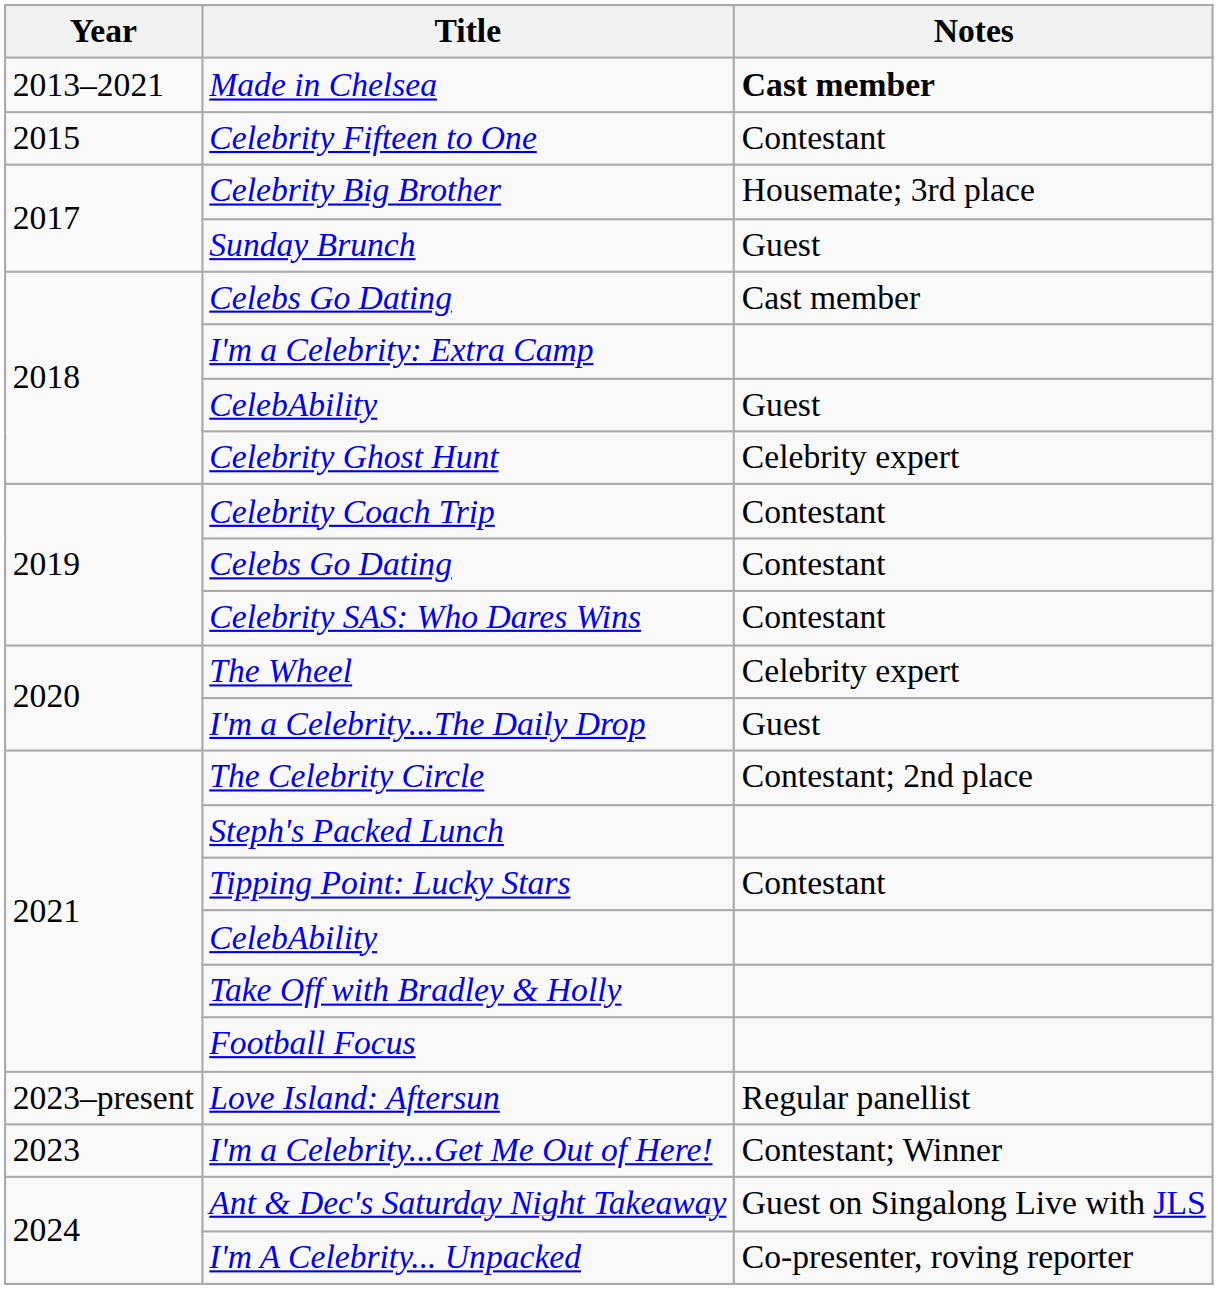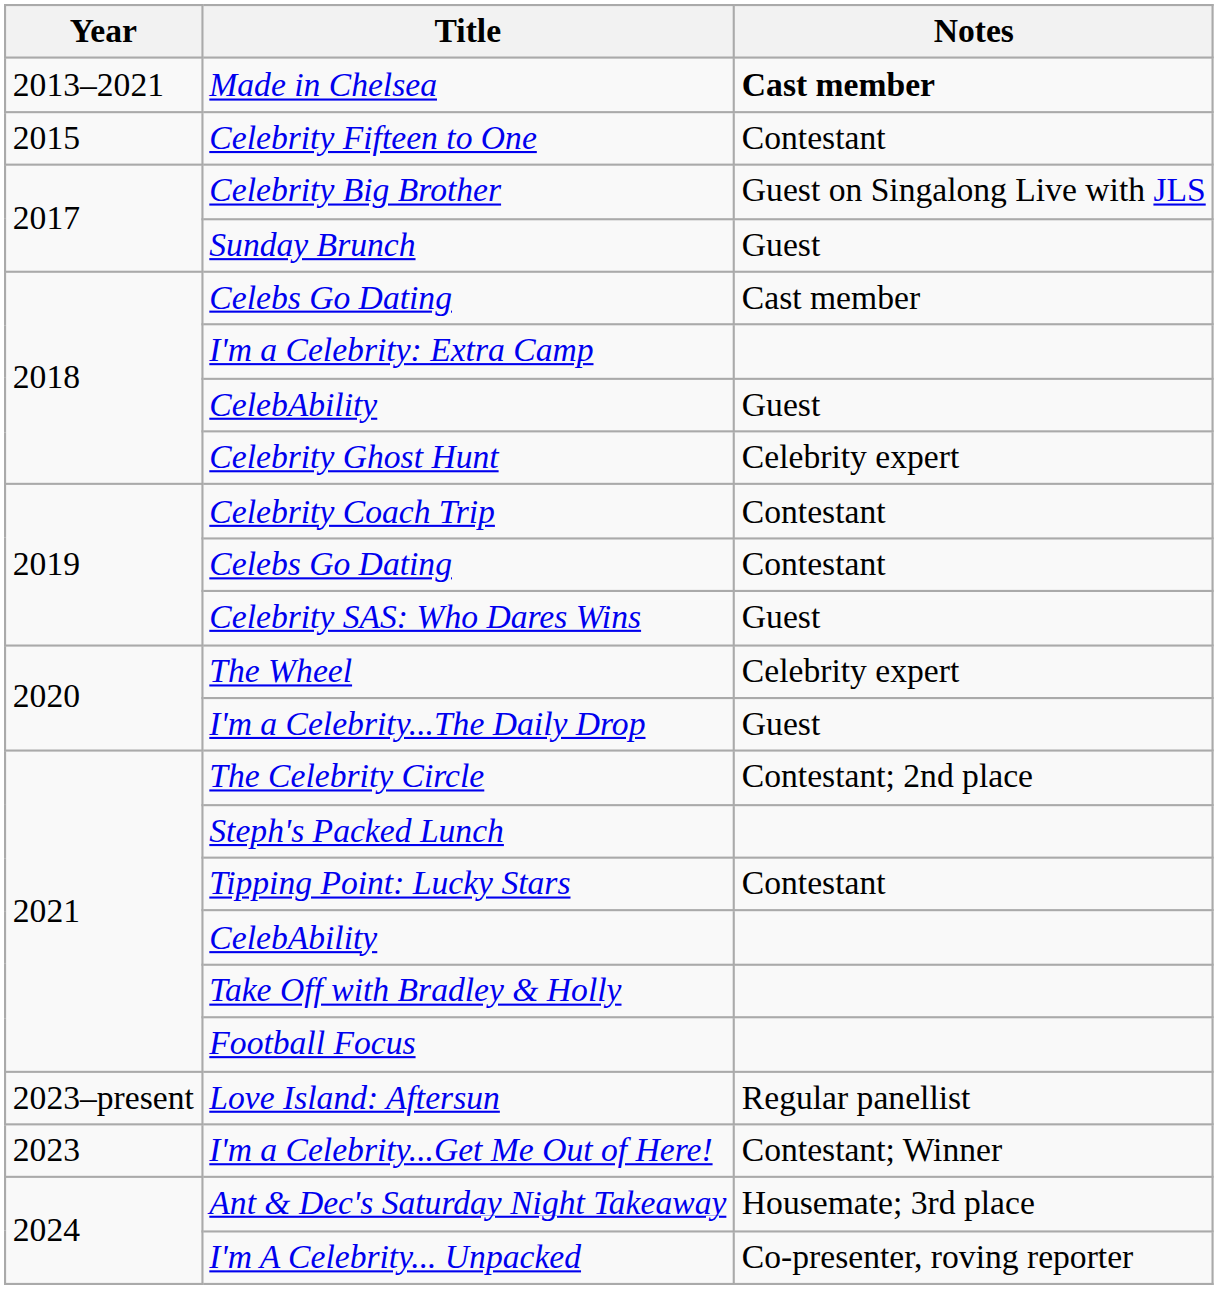Celebrity Big Brother | Notes: Housemate; 3rd place -> Guest on Singalong Live with JLS
Celebrity SAS: Who Dares Wins | Notes: Contestant -> Guest
Ant & Dec's Saturday Night Takeaway | Notes: Guest on Singalong Live with JLS -> Housemate; 3rd place
